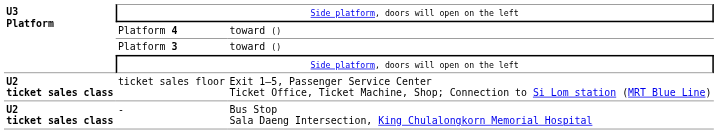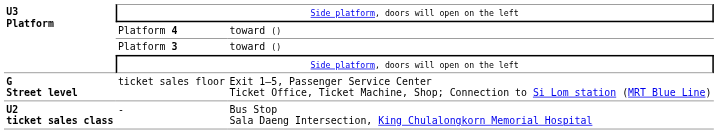ticket sales floor | column 1: U2 ticket sales class -> G Street level
